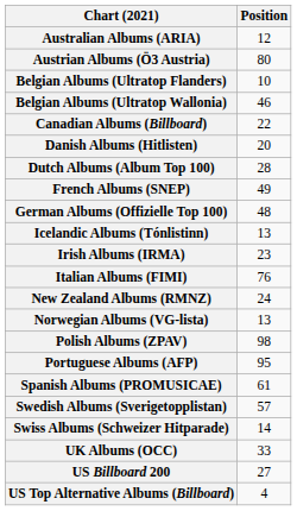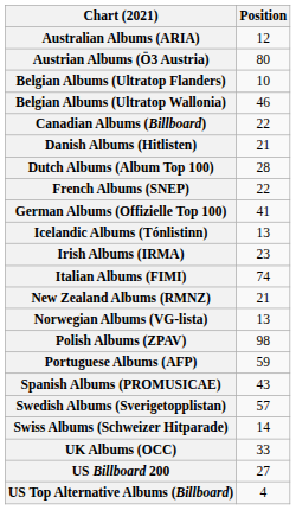Danish Albums (Hitlisten) | Position: 20 -> 21
French Albums (SNEP) | Position: 49 -> 22
German Albums (Offizielle Top 100) | Position: 48 -> 41
Italian Albums (FIMI) | Position: 76 -> 74
New Zealand Albums (RMNZ) | Position: 24 -> 21
Portuguese Albums (AFP) | Position: 95 -> 59
Spanish Albums (PROMUSICAE) | Position: 61 -> 43
